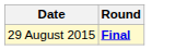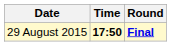+ column: Time | 17:50
